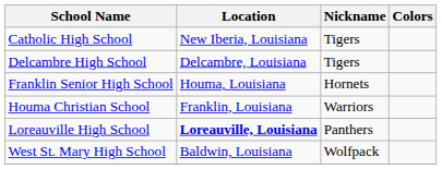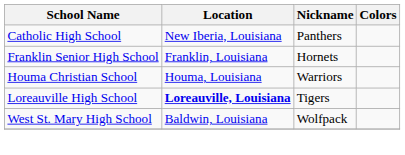Catholic High School | Nickname: Tigers -> Panthers
- row: Delcambre High School | Delcambre, Louisiana | Tigers
Franklin Senior High School | Location: Houma, Louisiana -> Franklin, Louisiana
Houma Christian School | Location: Franklin, Louisiana -> Houma, Louisiana
Loreauville High School | Nickname: Panthers -> Tigers
